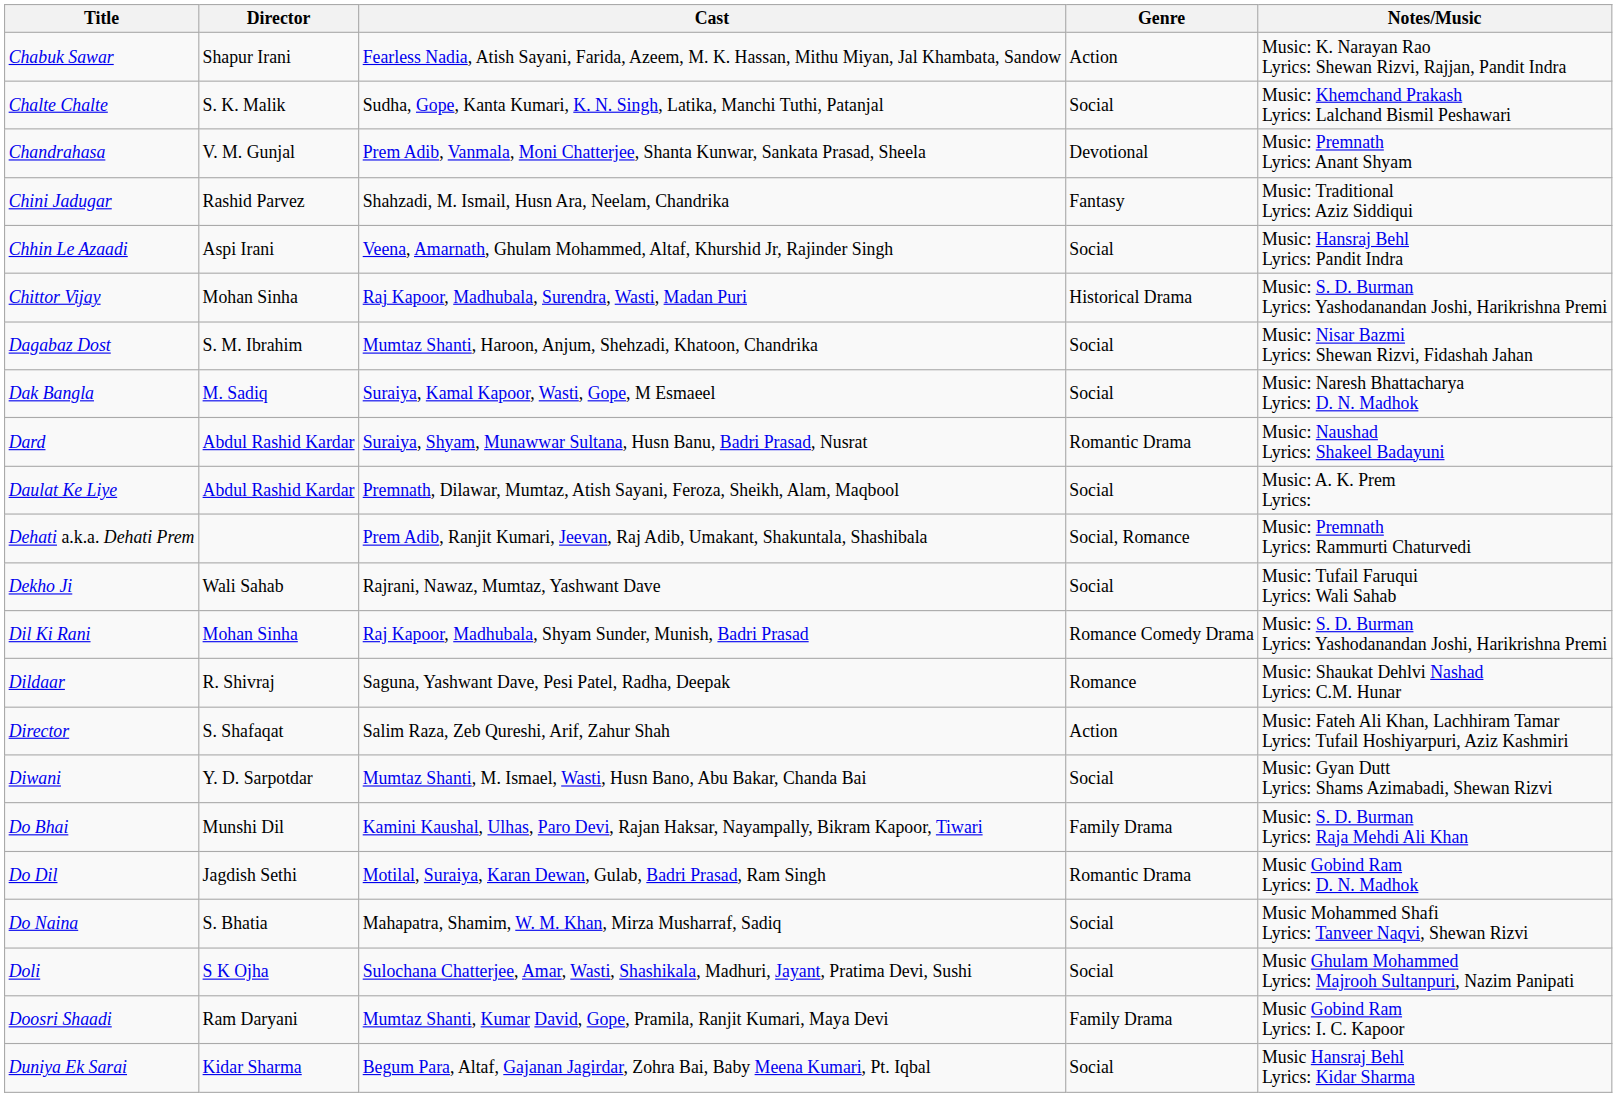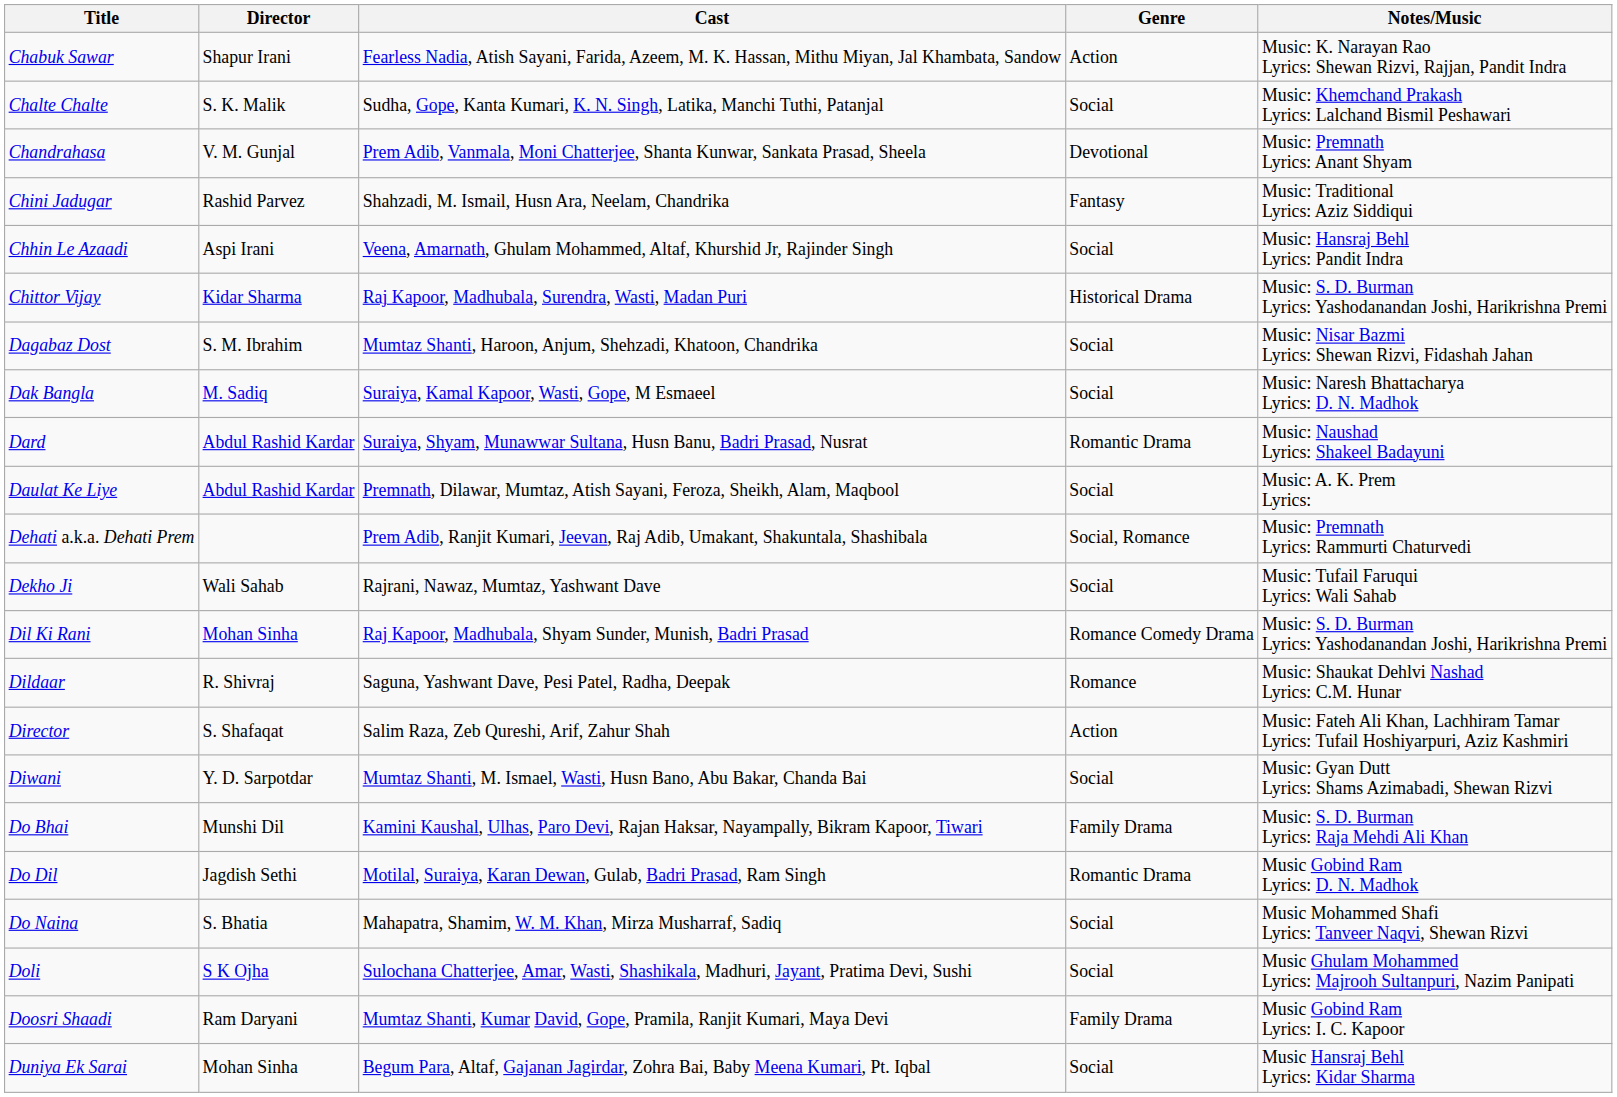Chittor Vijay | Director: Mohan Sinha -> Kidar Sharma
Duniya Ek Sarai | Director: Kidar Sharma -> Mohan Sinha
